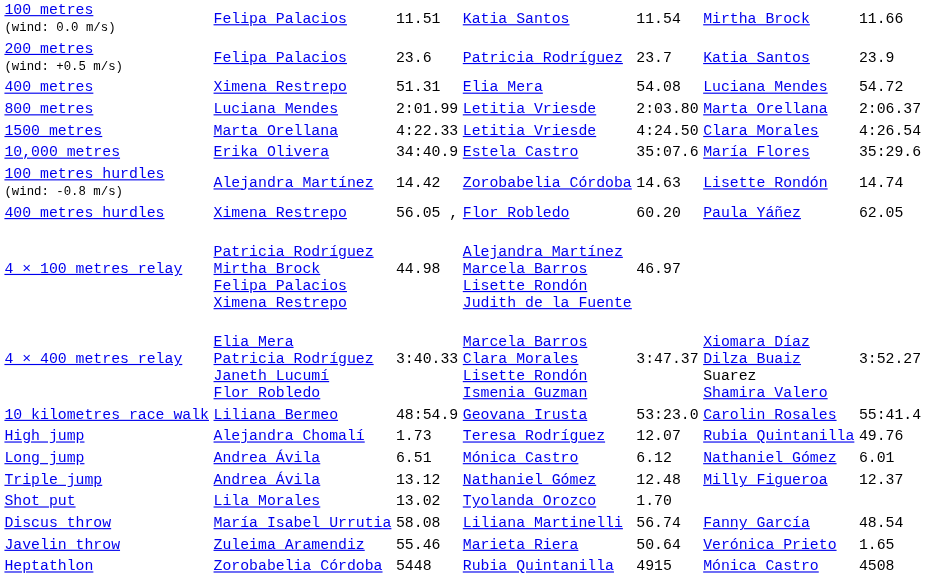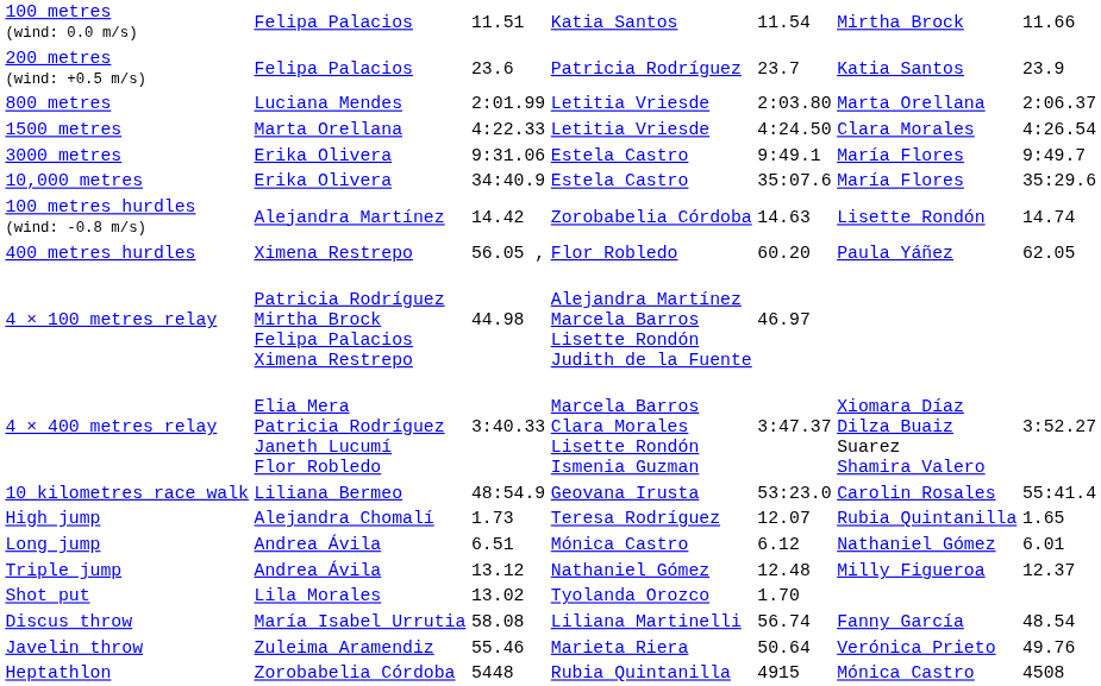- row: 400 metres | Ximena Restrepo | 51.31 | Elia Mera | 54.08 | Luciana Mendes | 54.72
+ row: 3000 metres | Erika Olivera | 9:31.06 | Estela Castro | 9:49.1 | María Flores | 9:49.7
High jump | column 7: 49.76 -> 1.65
Javelin throw | column 7: 1.65 -> 49.76
